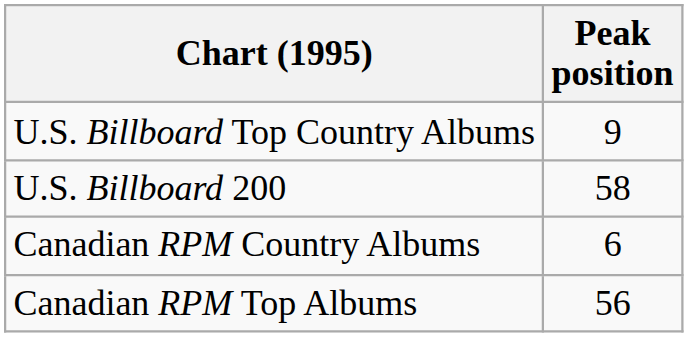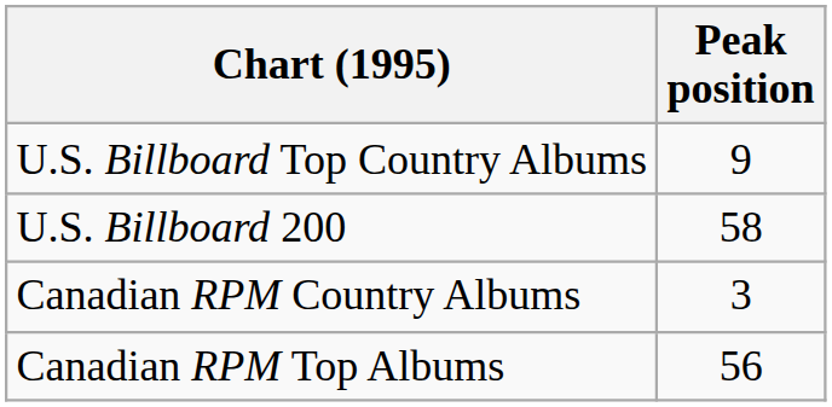Canadian RPM Country Albums | Peak position: 6 -> 3
